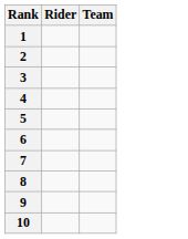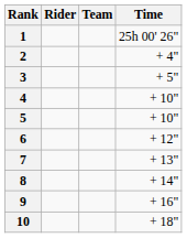+ column: Time | 25h 00' 26" | + 4" | + 5" | + 10" | + 10" | + 12" | + 13" | + 14" | + 16" | + 18"
